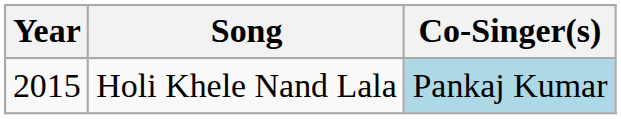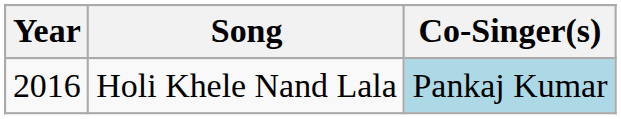Holi Khele Nand Lala | Year: 2015 -> 2016
